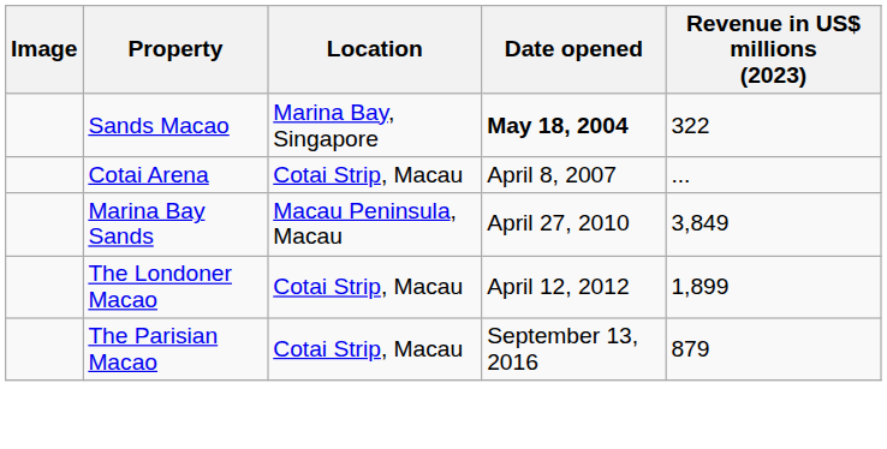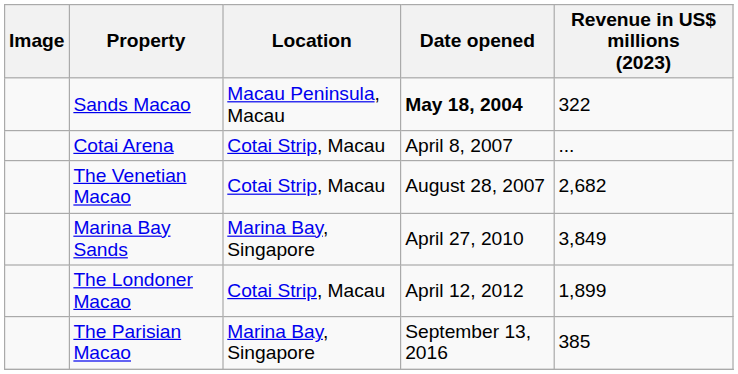Sands Macao | Location: Marina Bay, Singapore -> Macau Peninsula, Macau
+ row: The Venetian Macao | Cotai Strip, Macau | August 28, 2007 | 2,682
Marina Bay Sands | Location: Macau Peninsula, Macau -> Marina Bay, Singapore
The Parisian Macao | Location: Cotai Strip, Macau -> Marina Bay, Singapore
The Parisian Macao | Revenue in US$ millions (2023): 879 -> 385
